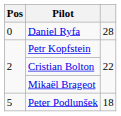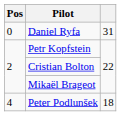Daniel Ryfa | column 3: 28 -> 31
Peter Podlunšek | Pos: 5 -> 4
